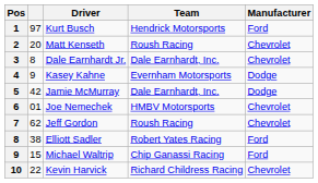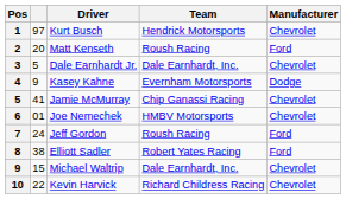Kurt Busch | Manufacturer: Ford -> Chevrolet
Matt Kenseth | Manufacturer: Chevrolet -> Ford
Dale Earnhardt Jr. | column 2: 8 -> 5
Jamie McMurray | column 2: 42 -> 41
Jamie McMurray | Team: Dale Earnhardt, Inc. -> Chip Ganassi Racing
Jamie McMurray | Manufacturer: Dodge -> Chevrolet
Jeff Gordon | column 2: 62 -> 24
Jeff Gordon | Manufacturer: Chevrolet -> Ford
Michael Waltrip | Team: Chip Ganassi Racing -> Dale Earnhardt, Inc.
Michael Waltrip | Manufacturer: Ford -> Chevrolet
